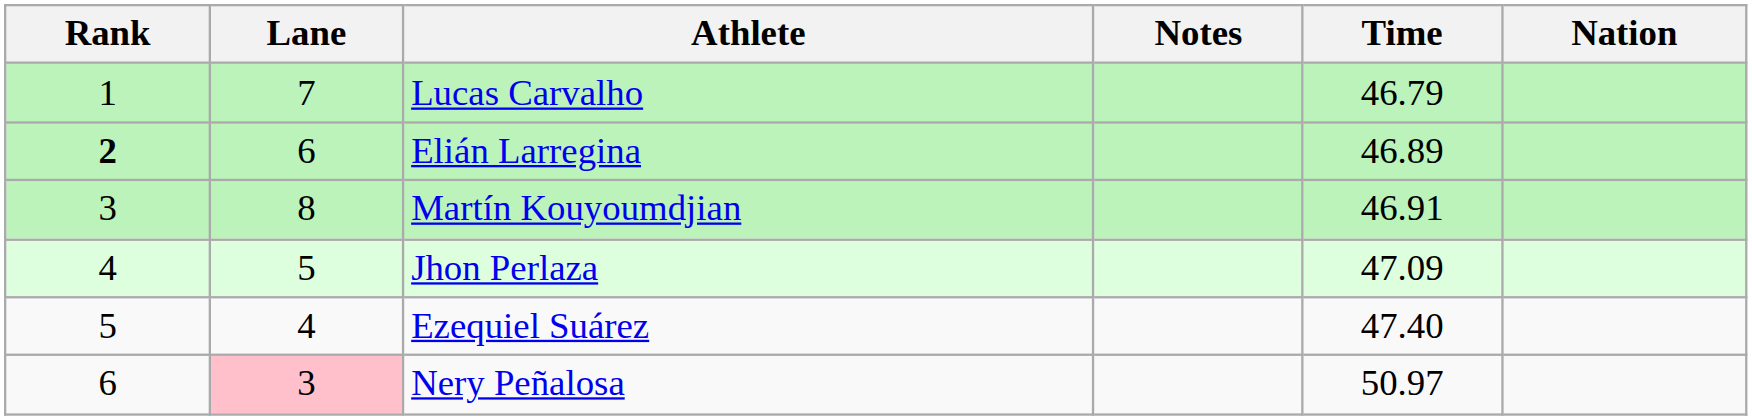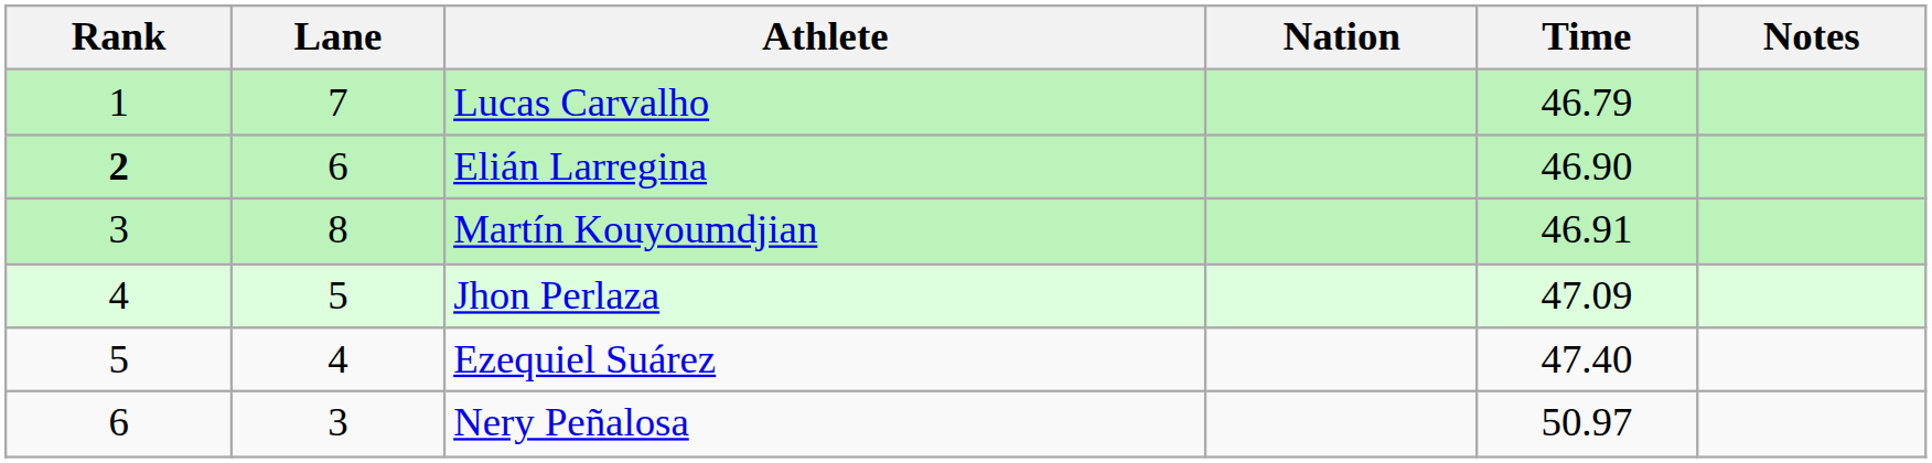columns swapped: Nation <-> Notes
Elián Larregina | Time: 46.89 -> 46.90
Nery Peñalosa | Lane: pink background -> no background
